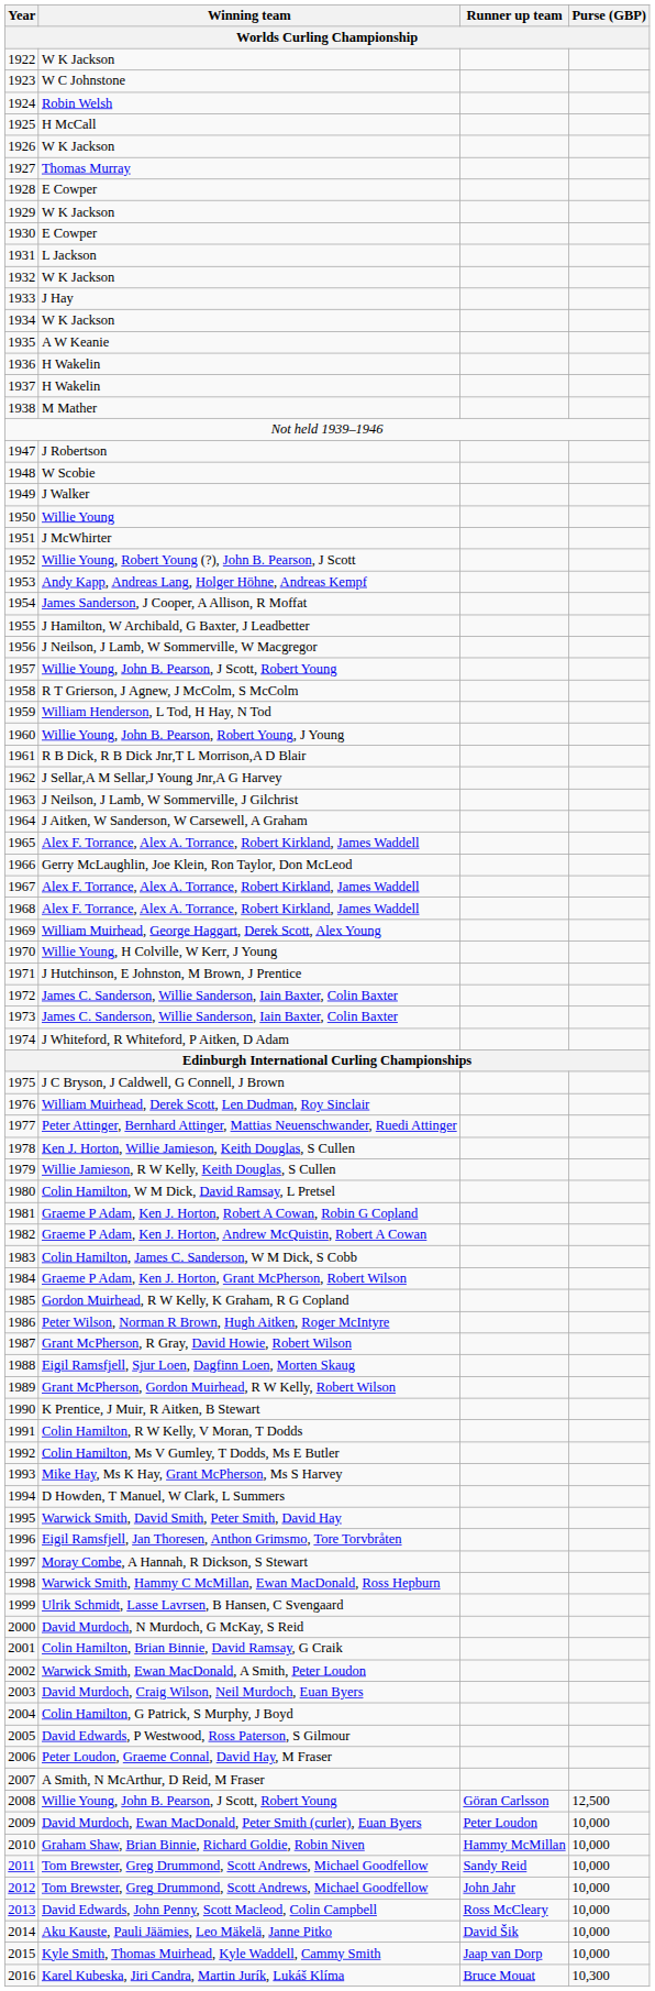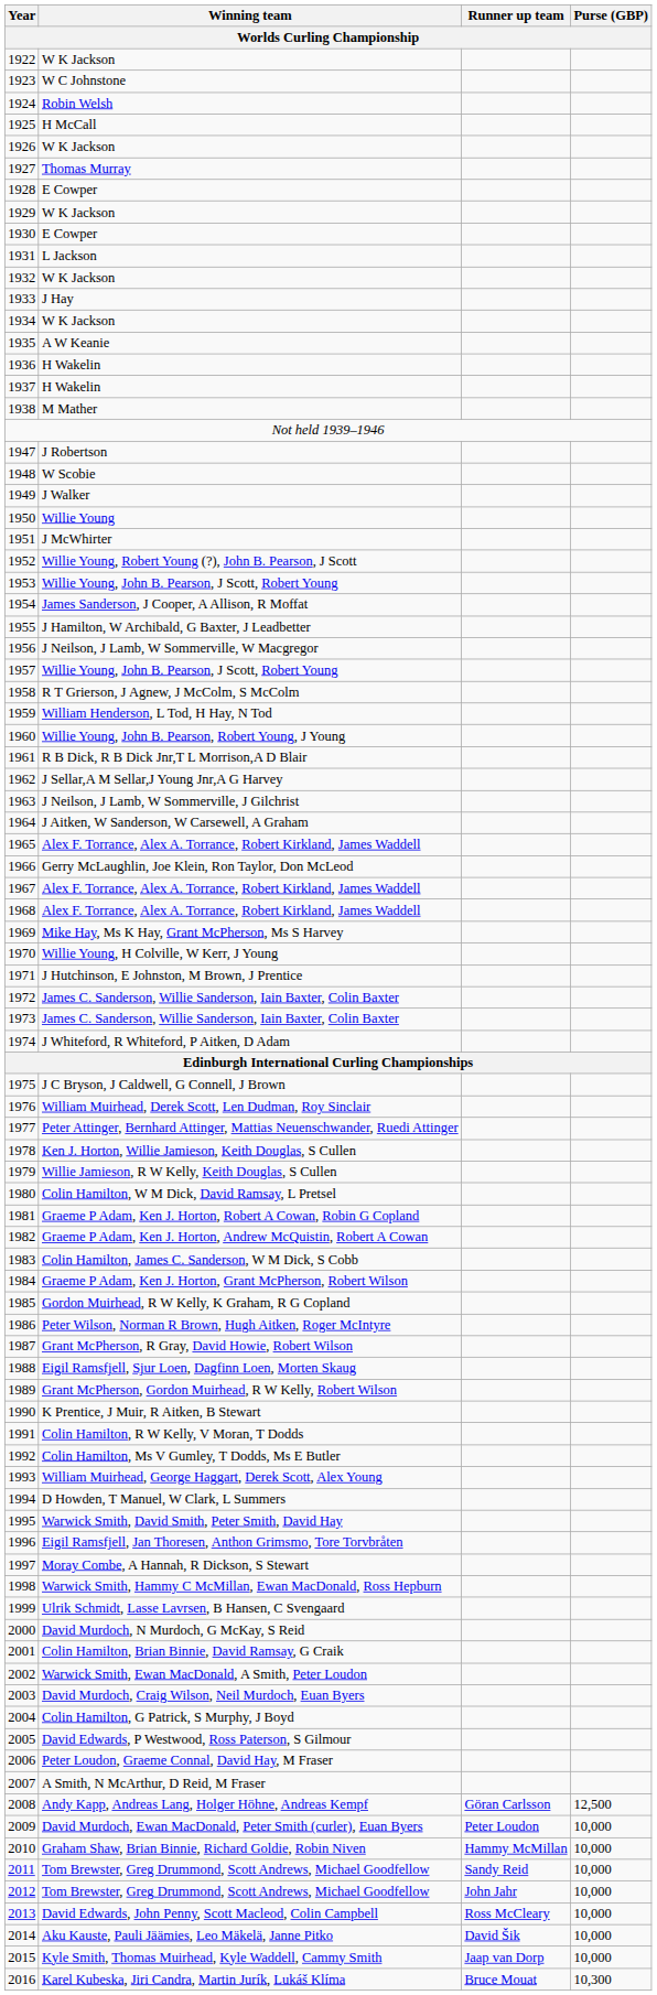1953 | Winning team: Andy Kapp, Andreas Lang, Holger Höhne, Andreas Kempf -> Willie Young, John B. Pearson, J Scott, Robert Young
1969 | Winning team: William Muirhead, George Haggart, Derek Scott, Alex Young -> Mike Hay, Ms K Hay, Grant McPherson, Ms S Harvey
1993 | Winning team: Mike Hay, Ms K Hay, Grant McPherson, Ms S Harvey -> William Muirhead, George Haggart, Derek Scott, Alex Young
2008 | Winning team: Willie Young, John B. Pearson, J Scott, Robert Young -> Andy Kapp, Andreas Lang, Holger Höhne, Andreas Kempf
